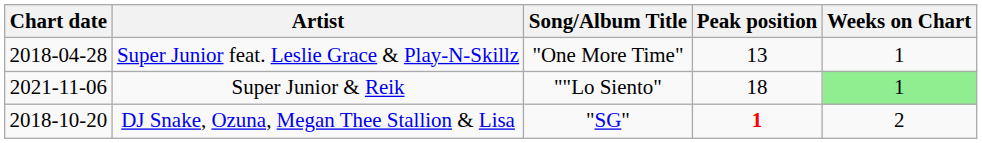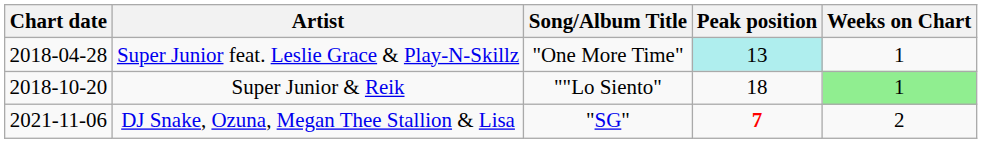Super Junior feat. Leslie Grace & Play-N-Skillz | Peak position: no background -> paleturquoise background
Super Junior & Reik | Chart date: 2021-11-06 -> 2018-10-20
DJ Snake, Ozuna, Megan Thee Stallion & Lisa | Chart date: 2018-10-20 -> 2021-11-06
DJ Snake, Ozuna, Megan Thee Stallion & Lisa | Peak position: 1 -> 7
